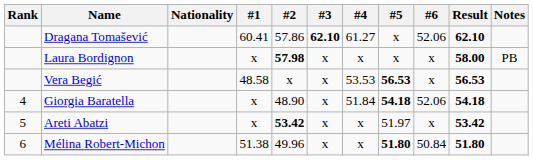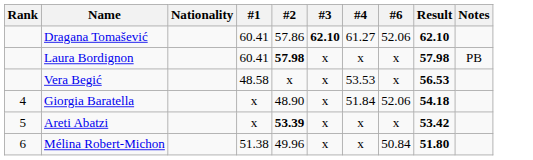- column: #5 | x | x | 56.53 | 54.18 | 51.97 | 51.80
Laura Bordignon | #1: x -> 60.41
Laura Bordignon | Result: 58.00 -> 57.98
Areti Abatzi | #2: 53.42 -> 53.39
